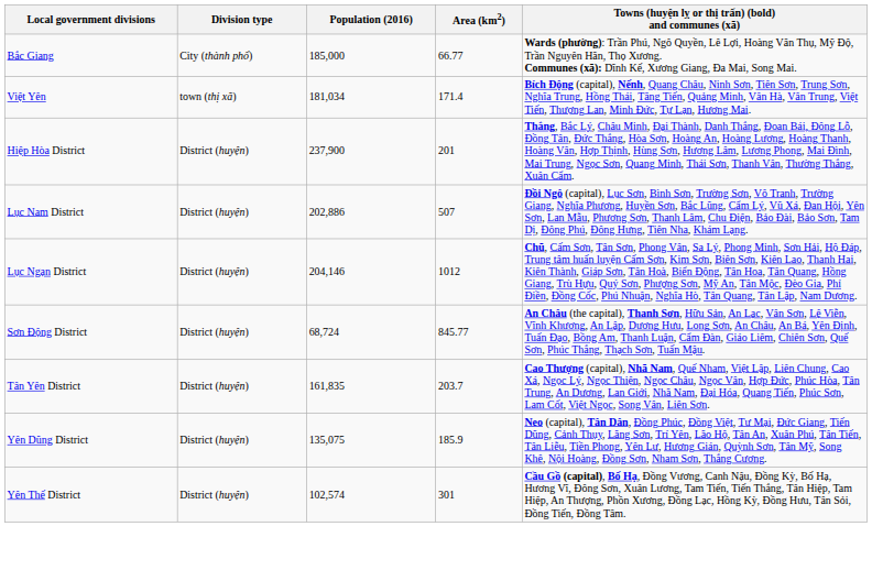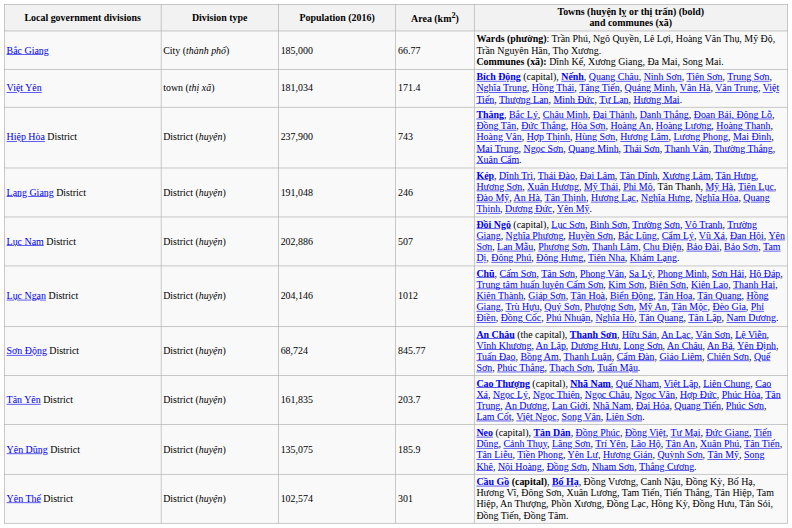Hiệp Hòa District | Area (km2): 201 -> 743
+ row: Lạng Giang District | District (huyện) | 191,048 | 246 | Kép, Dĩnh Trì, Thái Đào, Đại Lâm, Tân Dĩnh, Xương Lâm, Tân Hưng, Hương Sơn, Xuân Hương, Mỹ Thái, Phi Mô, Tân Thanh, Mỹ Hà, Tiên Lục, Đào Mỹ, An Hà, Tân Thịnh, Hương Lạc, Nghĩa Hưng, Nghĩa Hòa, Quang Thịnh, Dương Đức, Yên Mỹ.
